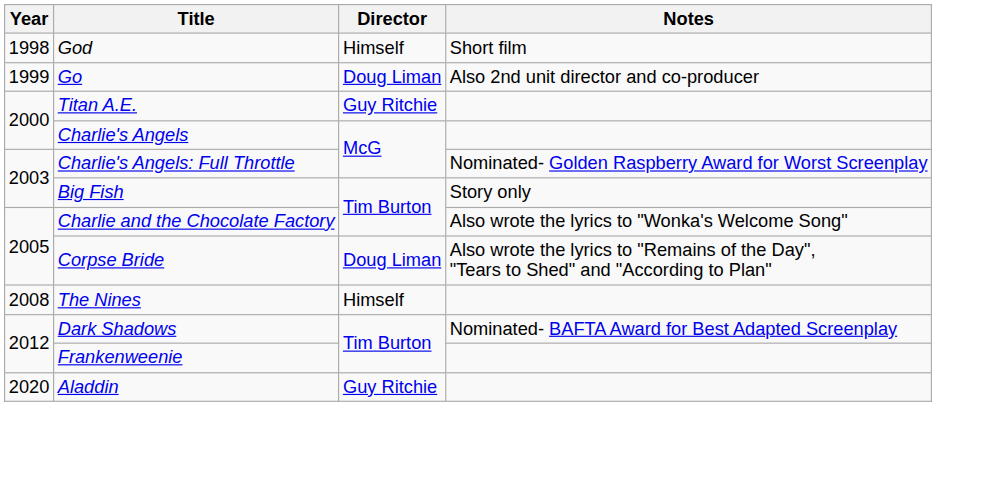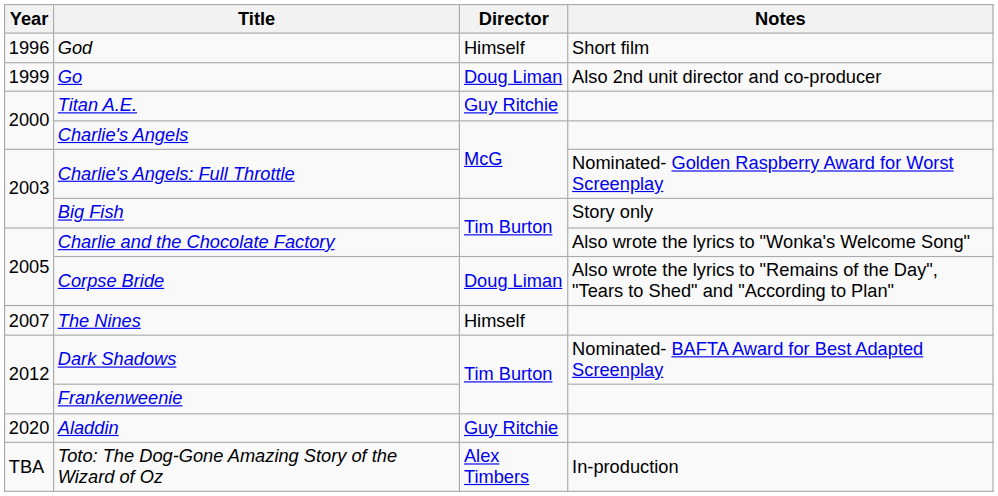God | Year: 1998 -> 1996
The Nines | Year: 2008 -> 2007
+ row: TBA | Toto: The Dog-Gone Amazing Story of the Wizard of Oz | Alex Timbers | In-production
